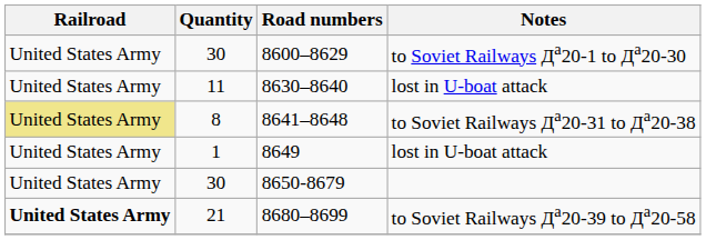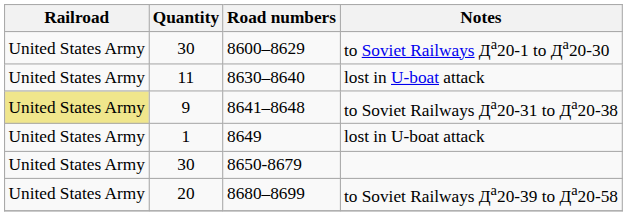8641–8648 | Quantity: 8 -> 9
8680–8699 | Railroad: bold -> normal
8680–8699 | Quantity: 21 -> 20
